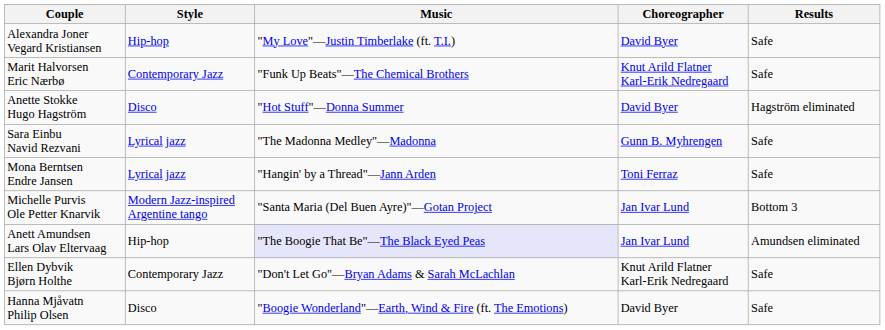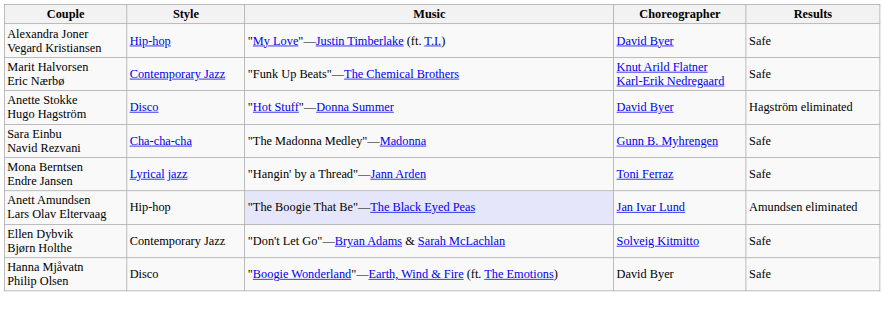Sara Einbu Navid Rezvani | Style: Lyrical jazz -> Cha-cha-cha
- row: Michelle Purvis Ole Petter Knarvik | Modern Jazz-inspired Argentine tango | "Santa Maria (Del Buen Ayre)"—Gotan Project | Jan Ivar Lund | Bottom 3
Ellen Dybvik Bjørn Holthe | Choreographer: Knut Arild Flatner Karl-Erik Nedregaard -> Solveig Kitmitto
